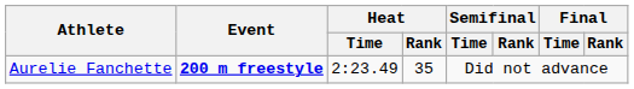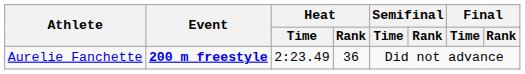Aurelie Fanchette | Heat / Rank: 35 -> 36
